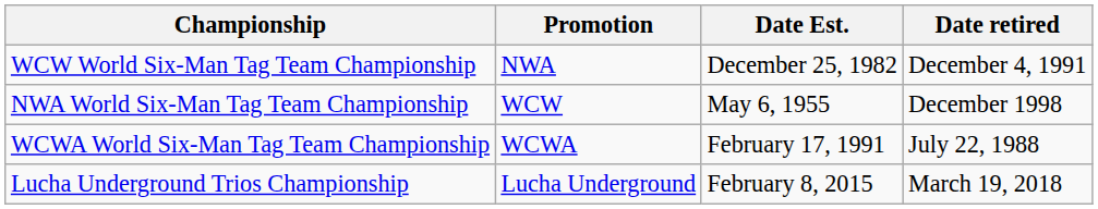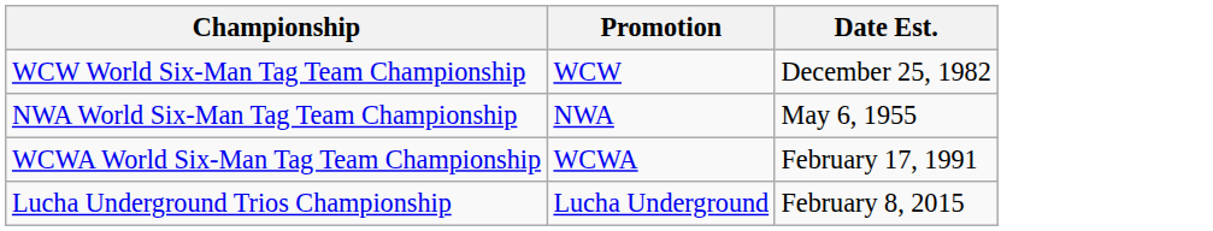- column: Date retired | December 4, 1991 | December 1998 | July 22, 1988 | March 19, 2018
WCW World Six-Man Tag Team Championship | Promotion: NWA -> WCW
NWA World Six-Man Tag Team Championship | Promotion: WCW -> NWA
